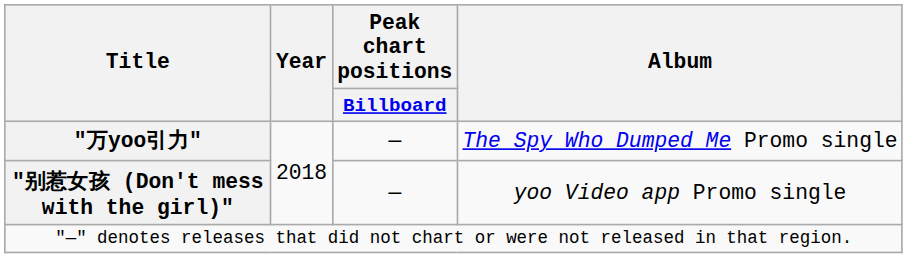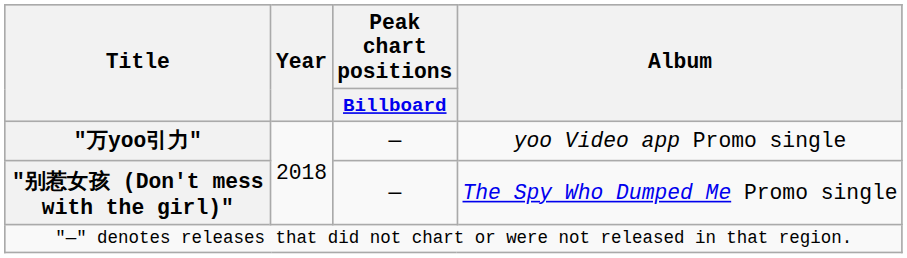"万yoo引力" | Album: The Spy Who Dumped Me Promo single -> yoo Video app Promo single
"别惹女孩 (Don't mess with the girl)" | Album: yoo Video app Promo single -> The Spy Who Dumped Me Promo single
